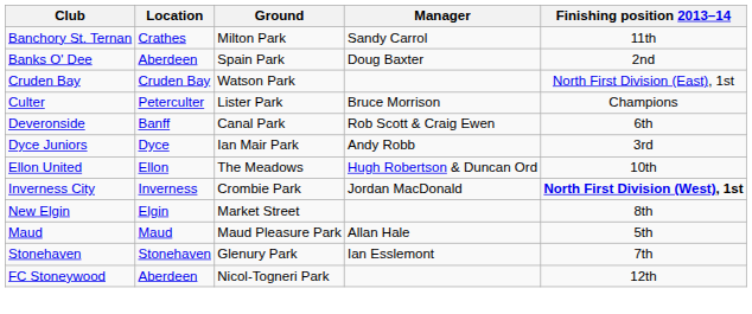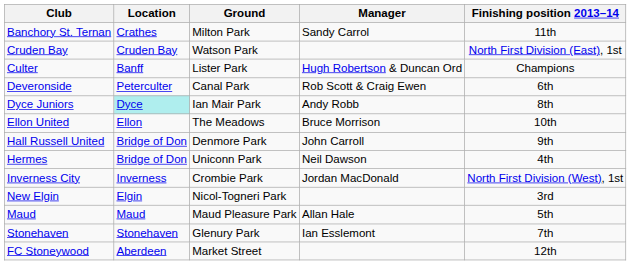- row: Banks O' Dee | Aberdeen | Spain Park | Doug Baxter | 2nd
Culter | Location: Peterculter -> Banff
Culter | Manager: Bruce Morrison -> Hugh Robertson & Duncan Ord
Deveronside | Location: Banff -> Peterculter
Dyce Juniors | Location: no background -> paleturquoise background
Dyce Juniors | Finishing position 2013–14: 3rd -> 8th
Ellon United | Manager: Hugh Robertson & Duncan Ord -> Bruce Morrison
+ row: Hall Russell United | Bridge of Don | Denmore Park | John Carroll | 9th
+ row: Hermes | Bridge of Don | Uniconn Park | Neil Dawson | 4th
Inverness City | Finishing position 2013–14: bold -> normal
New Elgin | Ground: Market Street -> Nicol-Togneri Park
New Elgin | Finishing position 2013–14: 8th -> 3rd
FC Stoneywood | Ground: Nicol-Togneri Park -> Market Street
